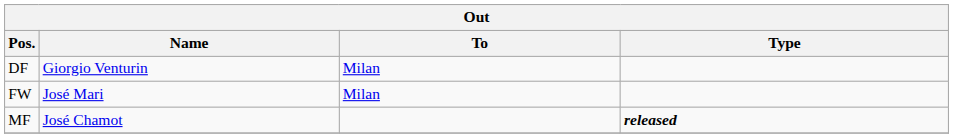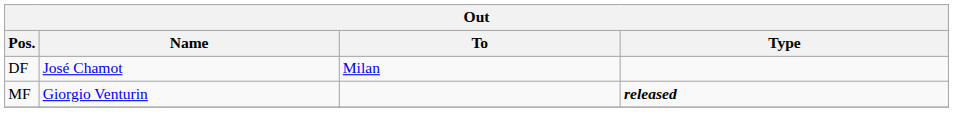DF | Name: Giorgio Venturin -> José Chamot
- row: FW | José Mari | Milan
MF | Name: José Chamot -> Giorgio Venturin
